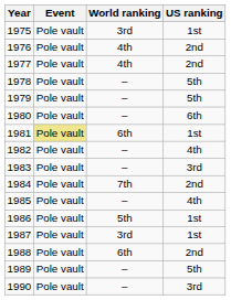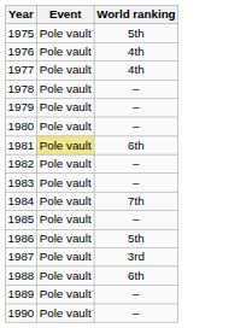- column: US ranking | 1st | 2nd | 2nd | 5th | 5th | 6th | 1st | 4th | 3rd | 2nd | 4th | 1st | 1st | 2nd | 5th | 3rd
1975 | World ranking: 3rd -> 5th
